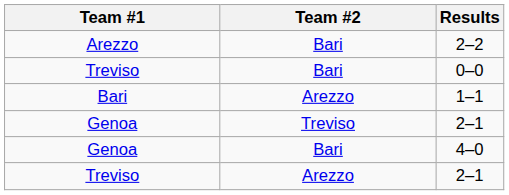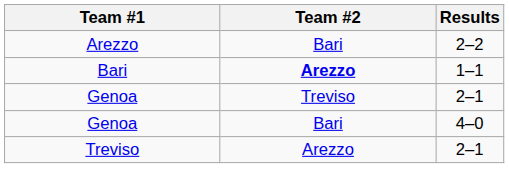- row: Treviso | Bari | 0–0
1–1 | Team #2: normal -> bold
